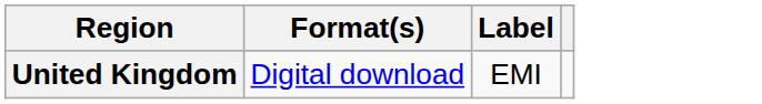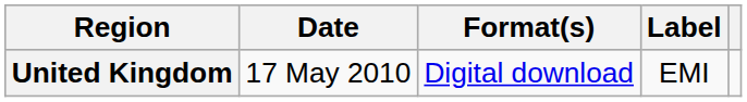+ column: Date | 17 May 2010
